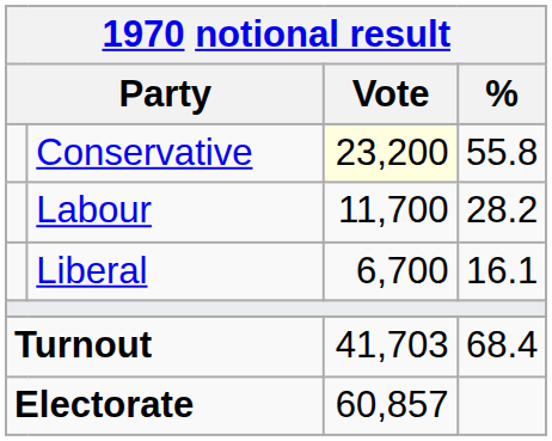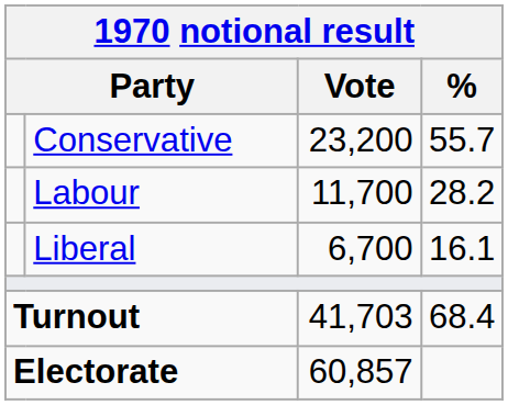Conservative | Vote: lightyellow background -> no background
Conservative | %: 55.8 -> 55.7
